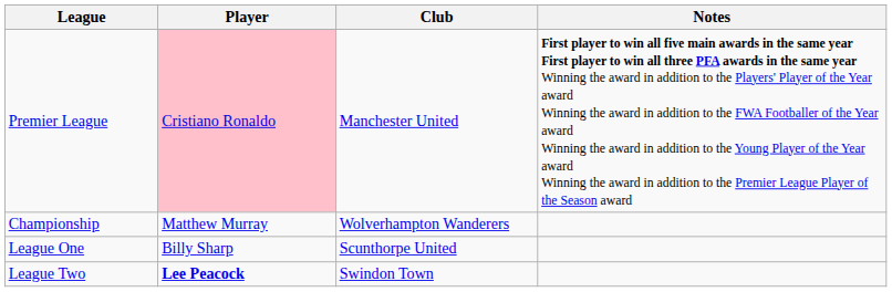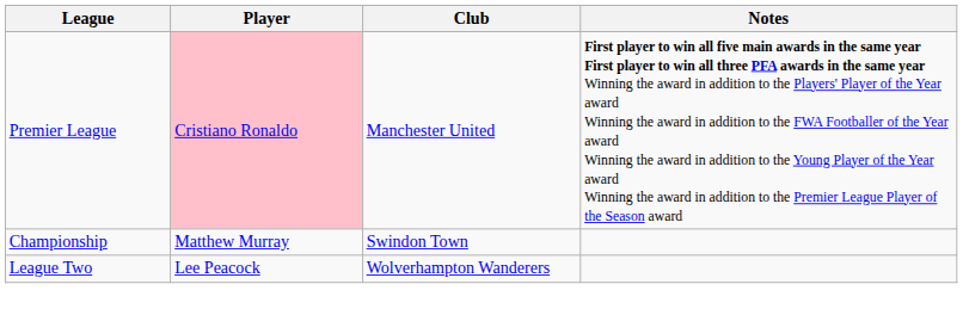Championship | Club: Wolverhampton Wanderers -> Swindon Town
- row: League One | Billy Sharp | Scunthorpe United
League Two | Player: bold -> normal
League Two | Club: Swindon Town -> Wolverhampton Wanderers
